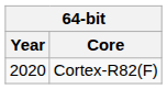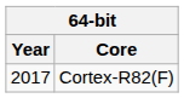Cortex-R82(F) | Year: 2020 -> 2017
